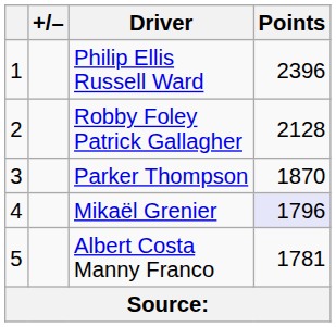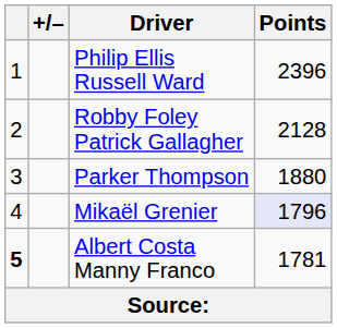Parker Thompson | Points: 1870 -> 1880
Albert Costa Manny Franco | column 1: normal -> bold
